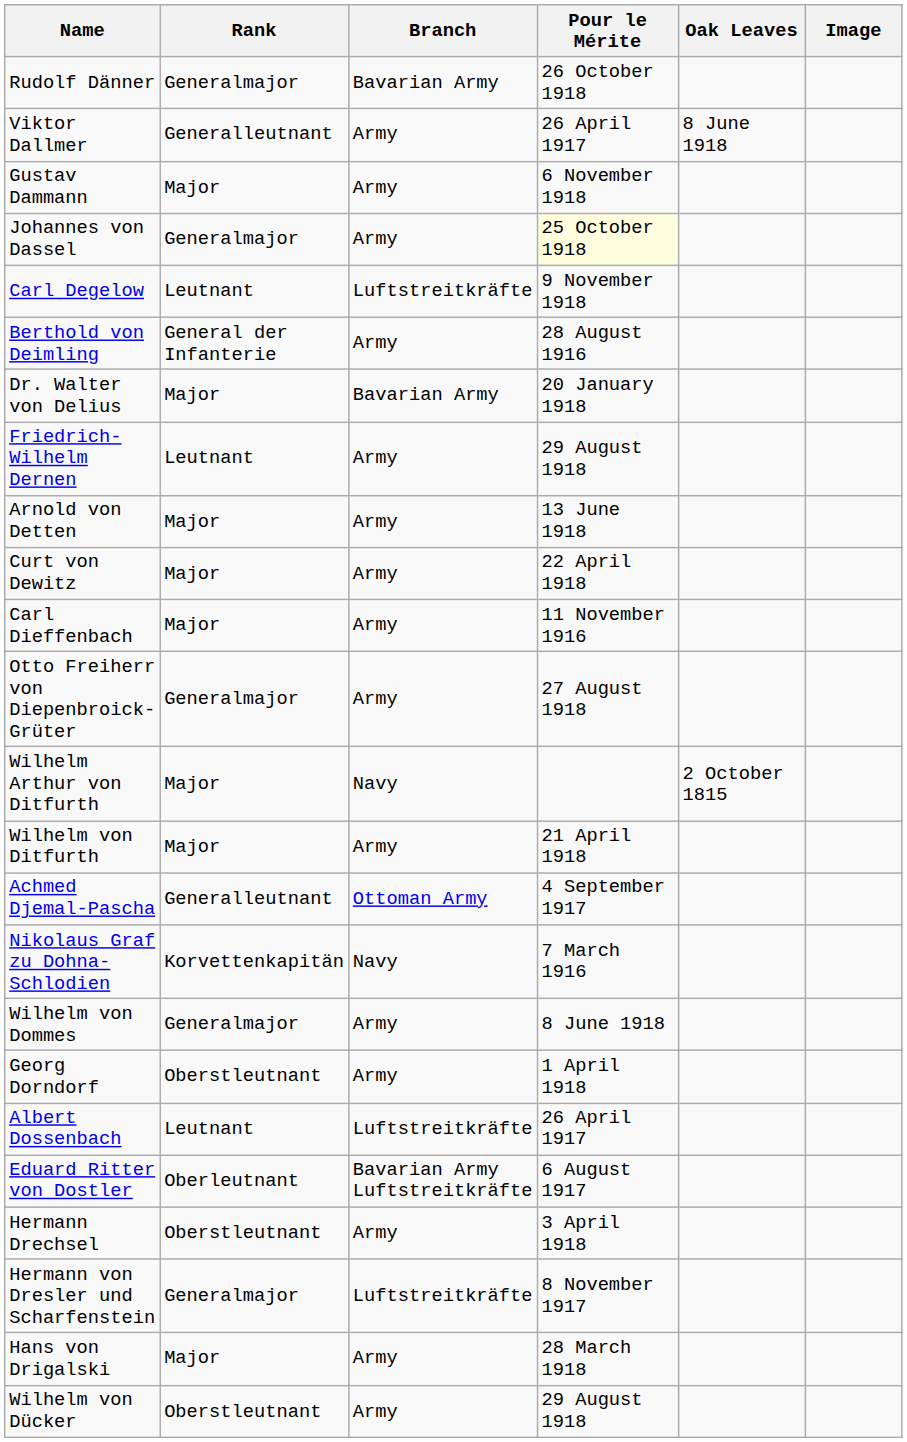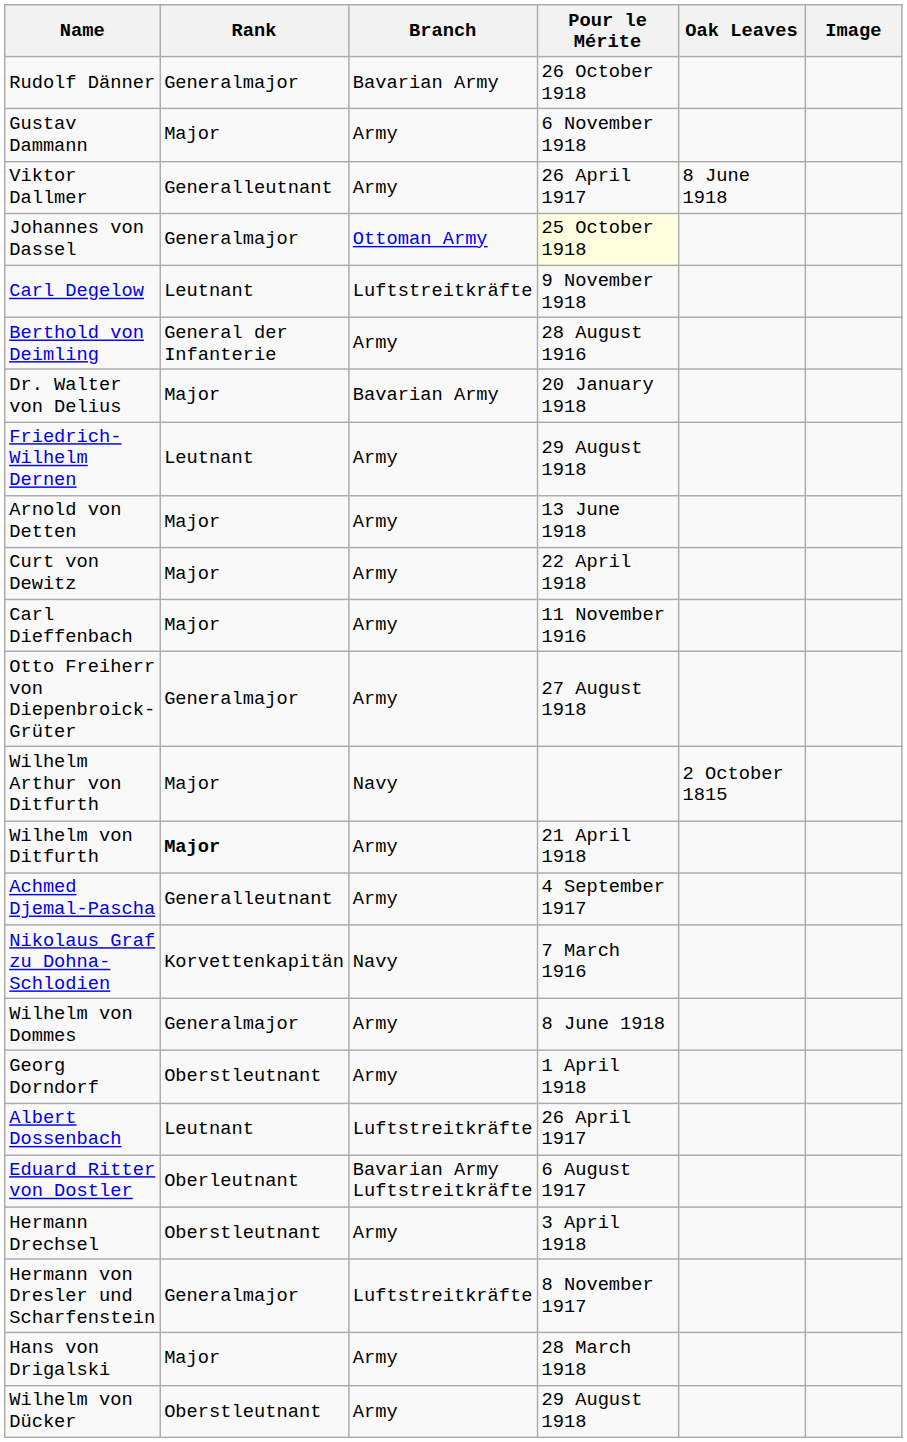rows swapped: Viktor Dallmer <-> Gustav Dammann
Johannes von Dassel | Branch: Army -> Ottoman Army
Wilhelm von Ditfurth | Rank: normal -> bold
Achmed Djemal-Pascha | Branch: Ottoman Army -> Army
